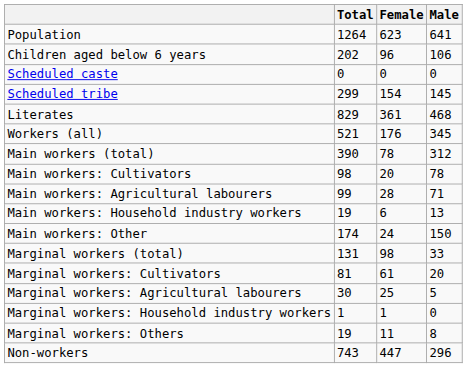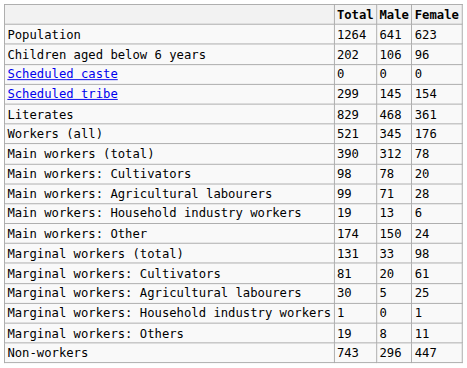columns swapped: Male <-> Female
